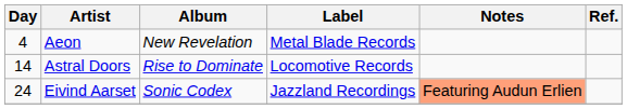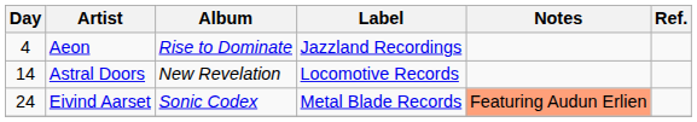Aeon | Album: New Revelation -> Rise to Dominate
Aeon | Label: Metal Blade Records -> Jazzland Recordings
Astral Doors | Album: Rise to Dominate -> New Revelation
Eivind Aarset | Label: Jazzland Recordings -> Metal Blade Records
